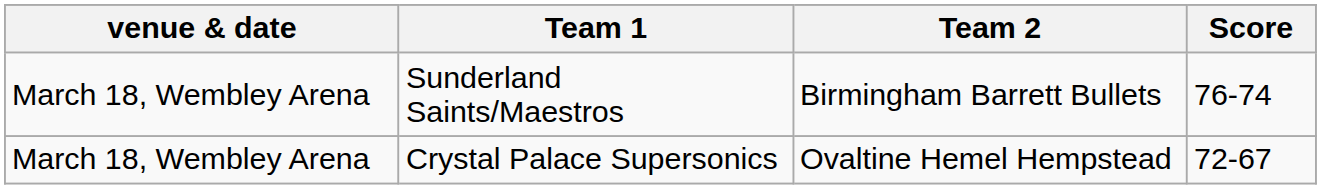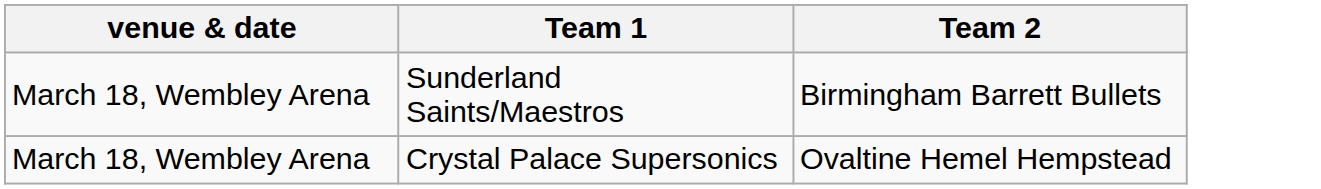- column: Score | 76-74 | 72-67
